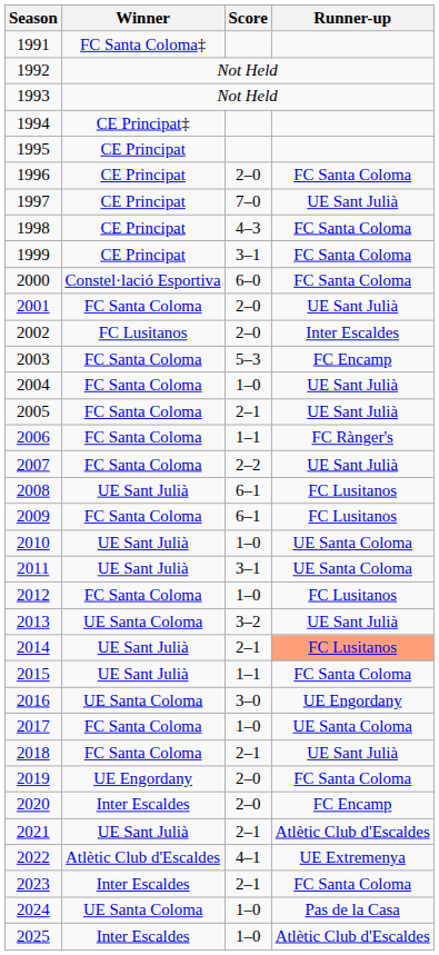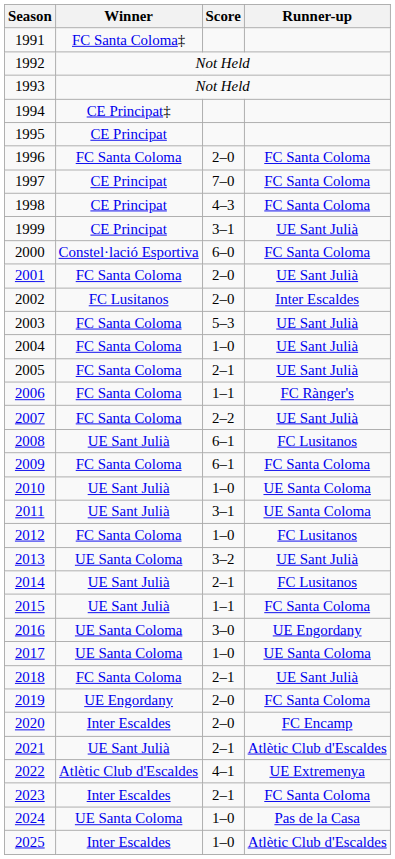1996 | Winner: CE Principat -> FC Santa Coloma
1997 | Runner-up: UE Sant Julià -> FC Santa Coloma
1999 | Runner-up: FC Santa Coloma -> UE Sant Julià
2003 | Runner-up: FC Encamp -> UE Sant Julià
2009 | Runner-up: FC Lusitanos -> FC Santa Coloma
2014 | Runner-up: lightsalmon background -> no background
2017 | Winner: FC Santa Coloma -> UE Santa Coloma
